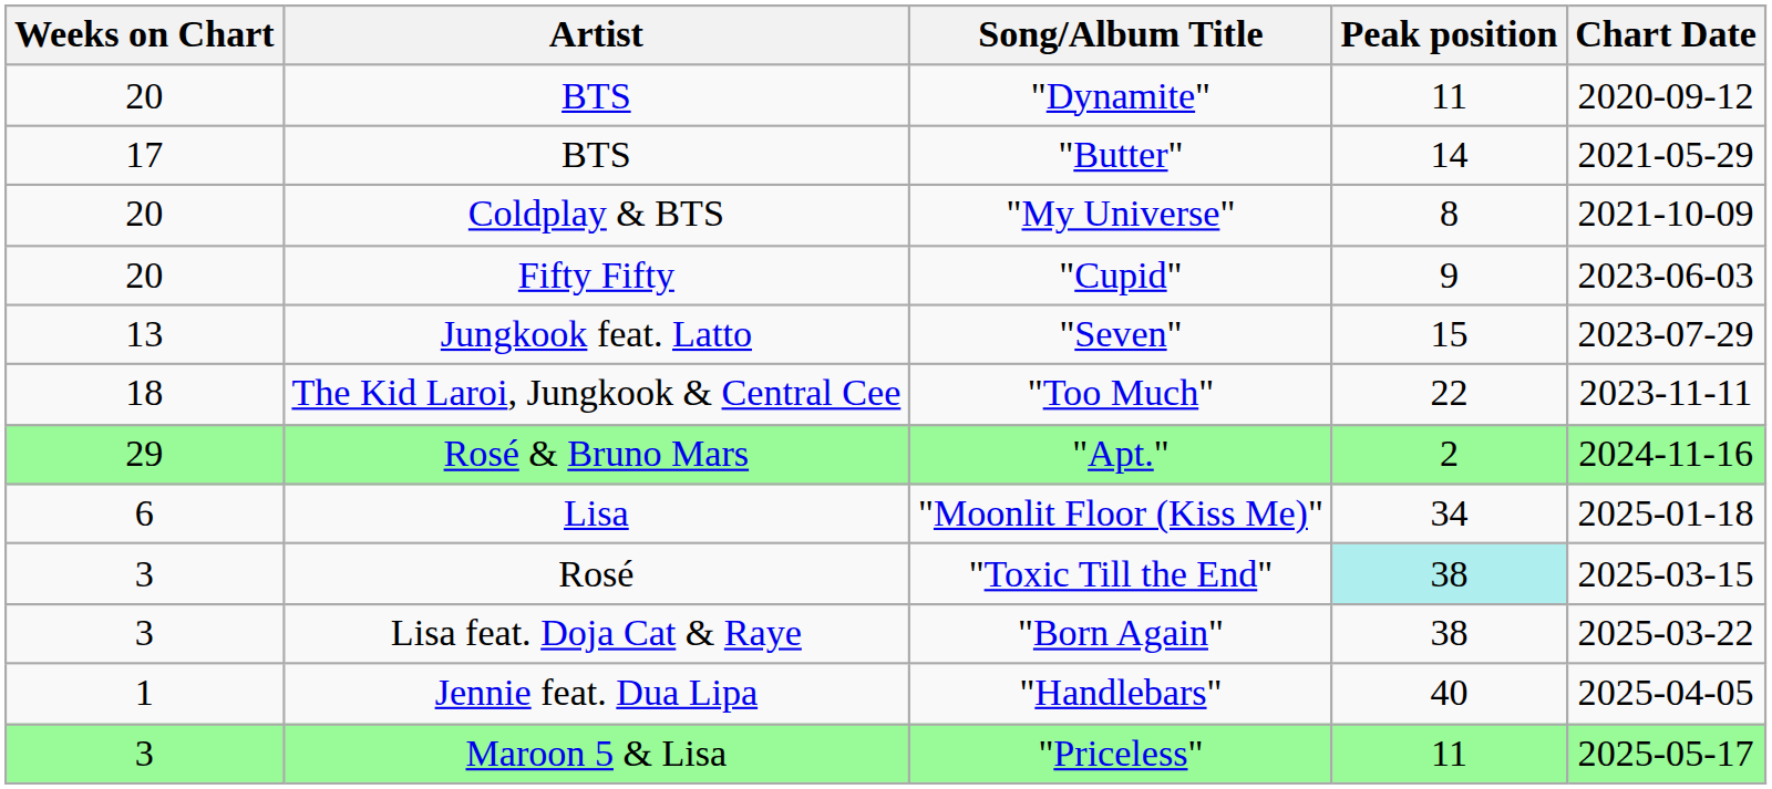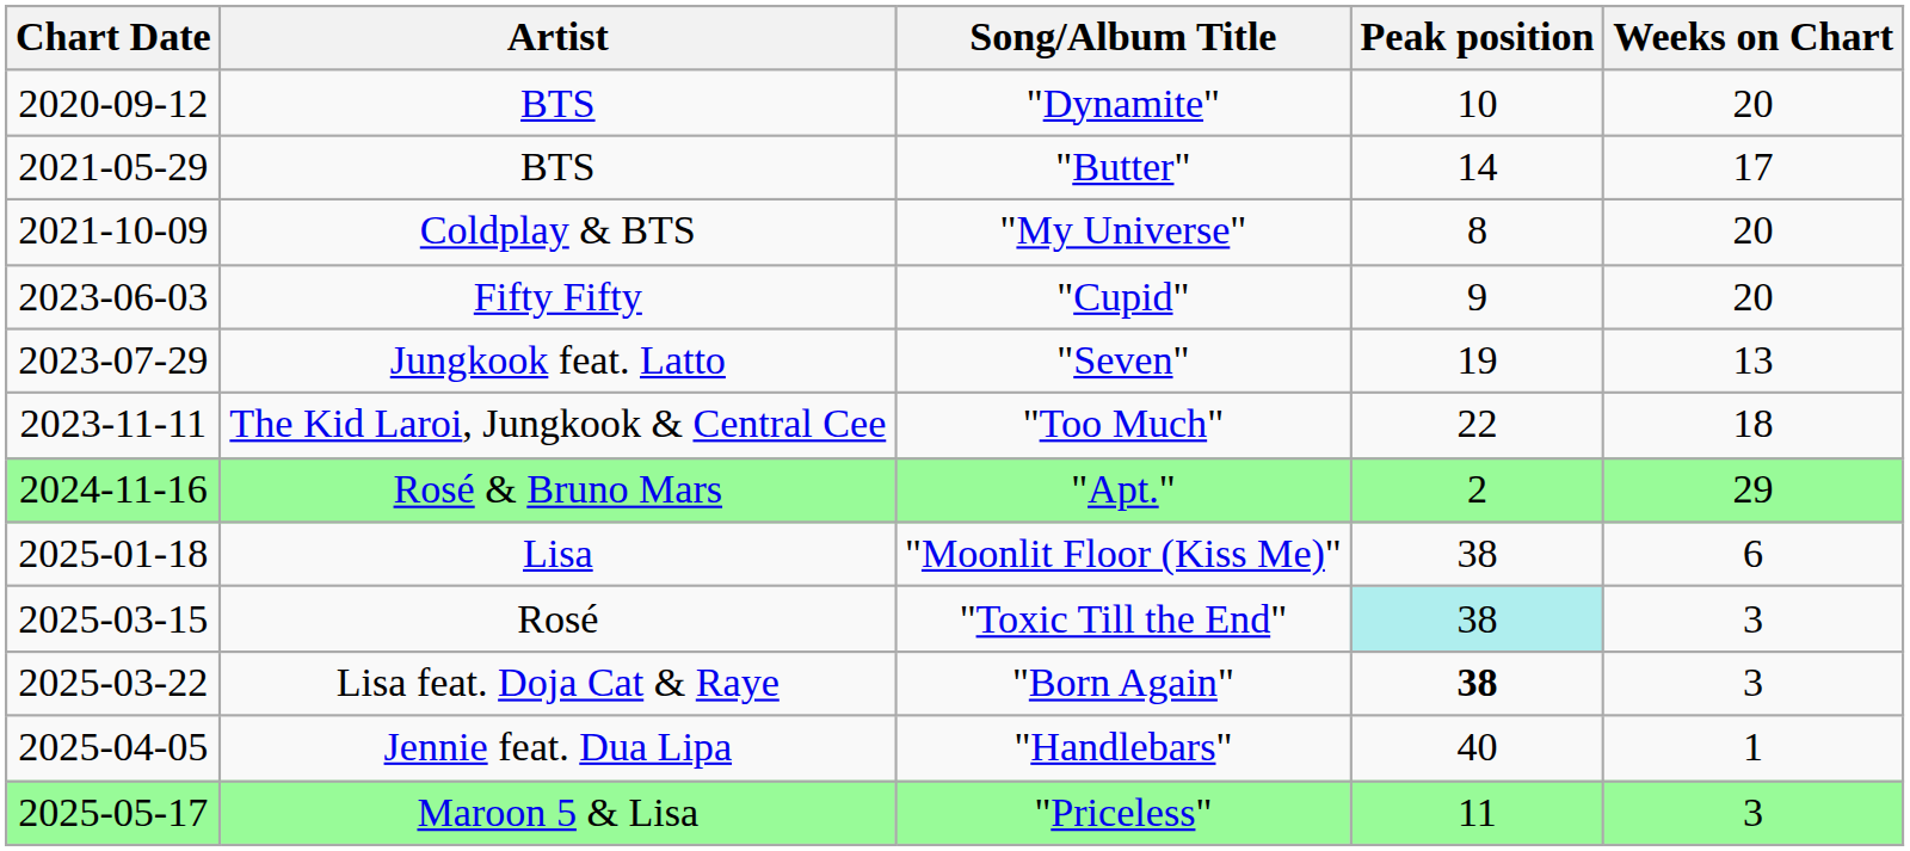columns swapped: Chart Date <-> Weeks on Chart
"Dynamite" | Peak position: 11 -> 10
"Seven" | Peak position: 15 -> 19
"Moonlit Floor (Kiss Me)" | Peak position: 34 -> 38
"Born Again" | Peak position: normal -> bold
